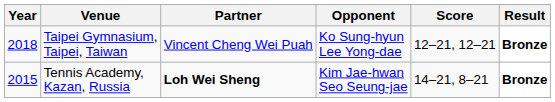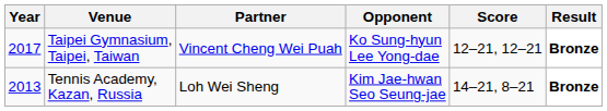Taipei Gymnasium, Taipei, Taiwan | Year: 2018 -> 2017
Tennis Academy, Kazan, Russia | Year: 2015 -> 2013
Tennis Academy, Kazan, Russia | Partner: bold -> normal
